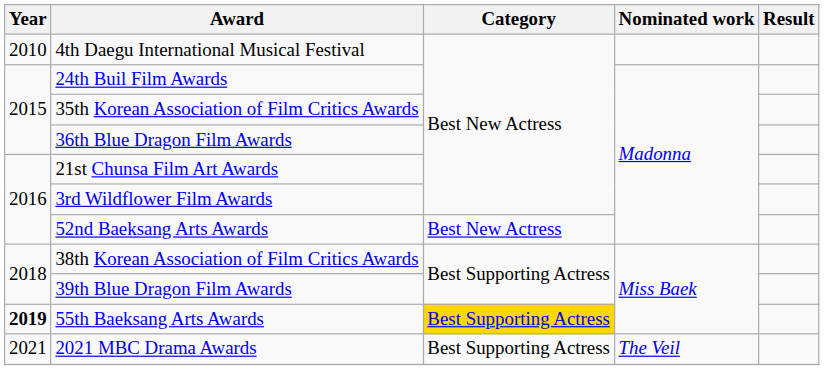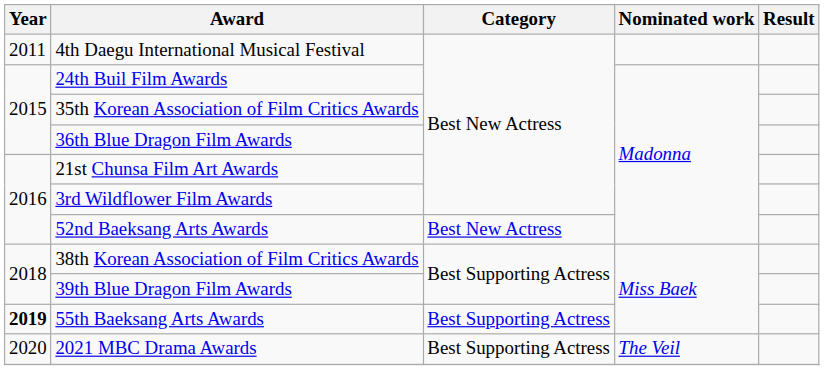4th Daegu International Musical Festival | Year: 2010 -> 2011
55th Baeksang Arts Awards | Category: gold background -> no background
2021 MBC Drama Awards | Year: 2021 -> 2020
